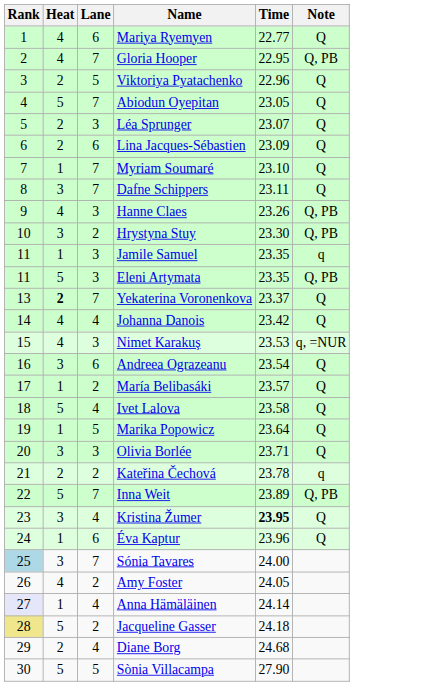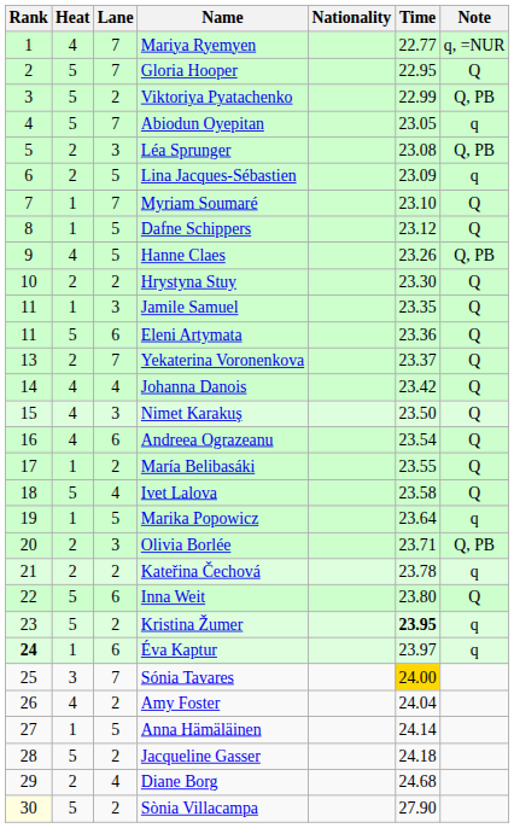+ column: Nationality
Mariya Ryemyen | Lane: 6 -> 7
Mariya Ryemyen | Note: Q -> q, =NUR
Gloria Hooper | Heat: 4 -> 5
Gloria Hooper | Note: Q, PB -> Q
Viktoriya Pyatachenko | Heat: 2 -> 5
Viktoriya Pyatachenko | Lane: 5 -> 2
Viktoriya Pyatachenko | Time: 22.96 -> 22.99
Viktoriya Pyatachenko | Note: Q -> Q, PB
Abiodun Oyepitan | Note: Q -> q
Léa Sprunger | Time: 23.07 -> 23.08
Léa Sprunger | Note: Q -> Q, PB
Lina Jacques-Sébastien | Lane: 6 -> 5
Lina Jacques-Sébastien | Note: Q -> q
Dafne Schippers | Heat: 3 -> 1
Dafne Schippers | Lane: 7 -> 5
Dafne Schippers | Time: 23.11 -> 23.12
Hanne Claes | Lane: 3 -> 5
Hrystyna Stuy | Heat: 3 -> 2
Hrystyna Stuy | Note: Q, PB -> Q
Jamile Samuel | Note: q -> Q
Eleni Artymata | Lane: 3 -> 6
Eleni Artymata | Time: 23.35 -> 23.36
Eleni Artymata | Note: Q, PB -> Q
Yekaterina Voronenkova | Heat: bold -> normal
Nimet Karakuş | Time: 23.53 -> 23.50
Nimet Karakuş | Note: q, =NUR -> Q
Andreea Ograzeanu | Heat: 3 -> 4
María Belibasáki | Time: 23.57 -> 23.55
Marika Popowicz | Note: Q -> q
Olivia Borlée | Heat: 3 -> 2
Olivia Borlée | Note: Q -> Q, PB
Inna Weit | Lane: 7 -> 6
Inna Weit | Time: 23.89 -> 23.80
Inna Weit | Note: Q, PB -> Q
Kristina Žumer | Heat: 3 -> 5
Kristina Žumer | Lane: 4 -> 2
Kristina Žumer | Note: Q -> q
Éva Kaptur | Rank: normal -> bold
Éva Kaptur | Time: 23.96 -> 23.97
Éva Kaptur | Note: Q -> q
Sónia Tavares | Rank: lightblue background -> no background
Sónia Tavares | Time: no background -> gold background
Amy Foster | Time: 24.05 -> 24.04
Anna Hämäläinen | Rank: lavender background -> no background
Anna Hämäläinen | Lane: 4 -> 5
Jacqueline Gasser | Rank: khaki background -> no background
Sònia Villacampa | Rank: no background -> lightyellow background
Sònia Villacampa | Lane: 5 -> 2
